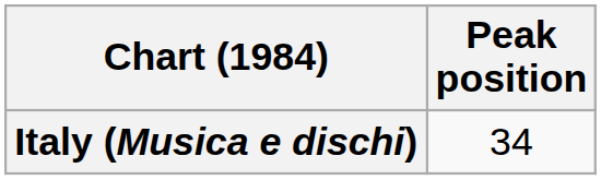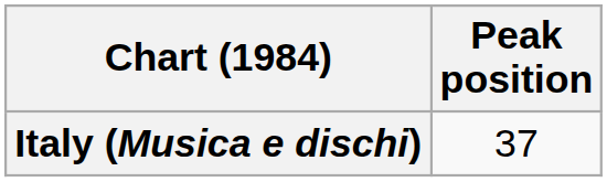Italy (Musica e dischi) | Peak position: 34 -> 37
